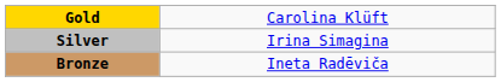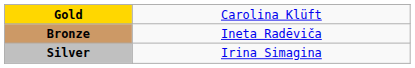rows swapped: Silver <-> Bronze
